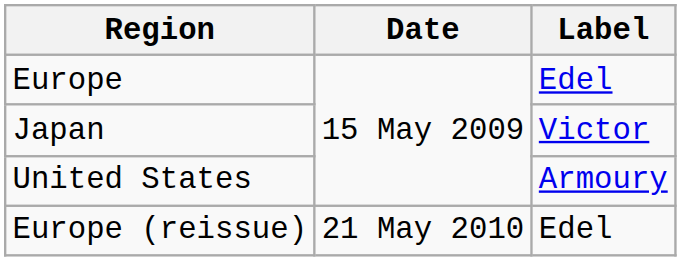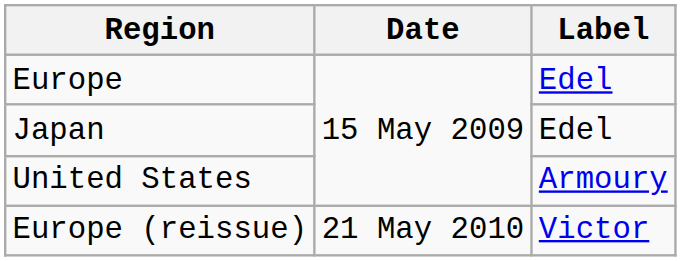Japan | Label: Victor -> Edel
Europe (reissue) | Label: Edel -> Victor
